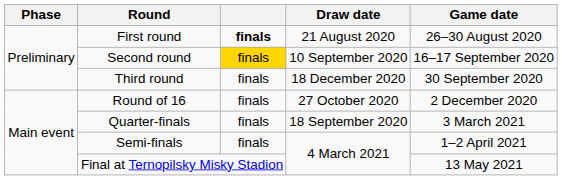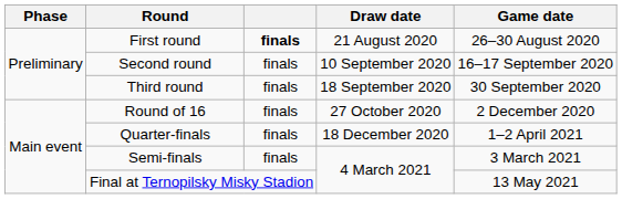Second round | column 3: gold background -> no background
Third round | Draw date: 18 December 2020 -> 18 September 2020
Quarter-finals | Draw date: 18 September 2020 -> 18 December 2020
Quarter-finals | Game date: 3 March 2021 -> 1–2 April 2021
Semi-finals | Game date: 1–2 April 2021 -> 3 March 2021
